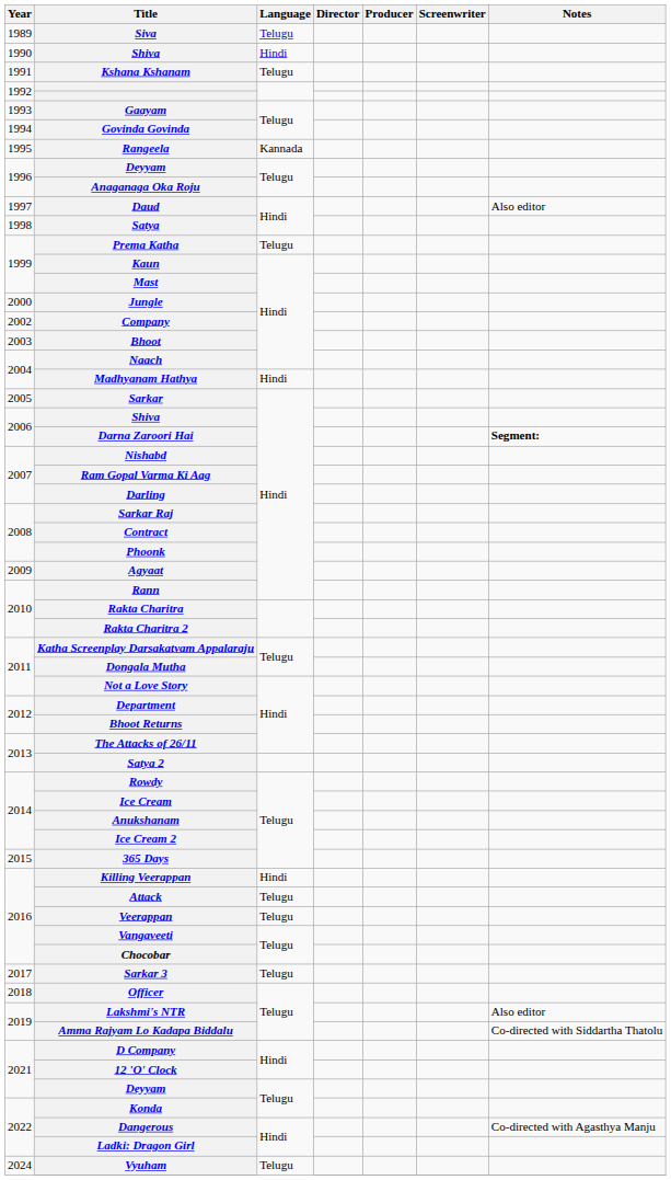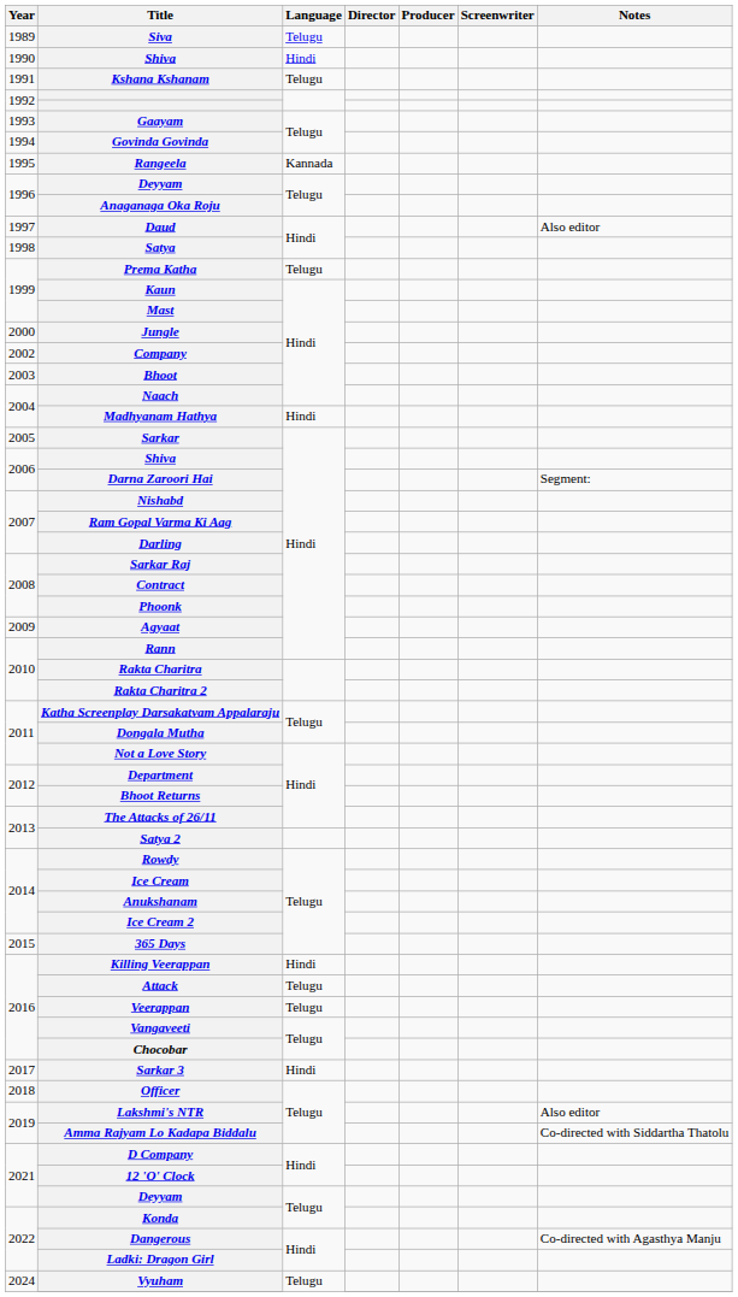Darna Zaroori Hai | Notes: bold -> normal
Sarkar 3 | Language: Telugu -> Hindi
